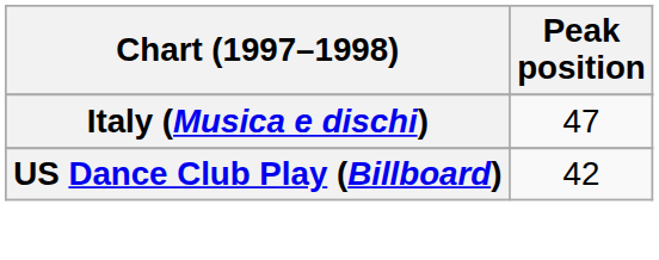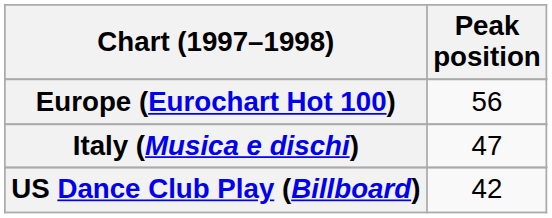+ row: Europe (Eurochart Hot 100) | 56
